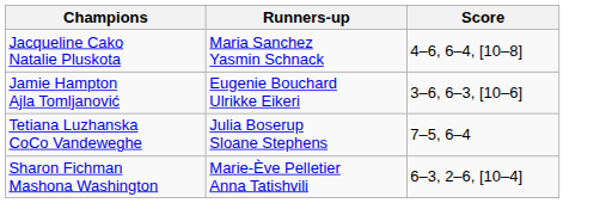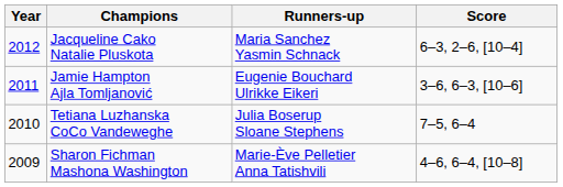+ column: Year | 2012 | 2011 | 2010 | 2009
Jacqueline Cako Natalie Pluskota | Score: 4–6, 6–4, [10–8] -> 6–3, 2–6, [10–4]
Sharon Fichman Mashona Washington | Score: 6–3, 2–6, [10–4] -> 4–6, 6–4, [10–8]
